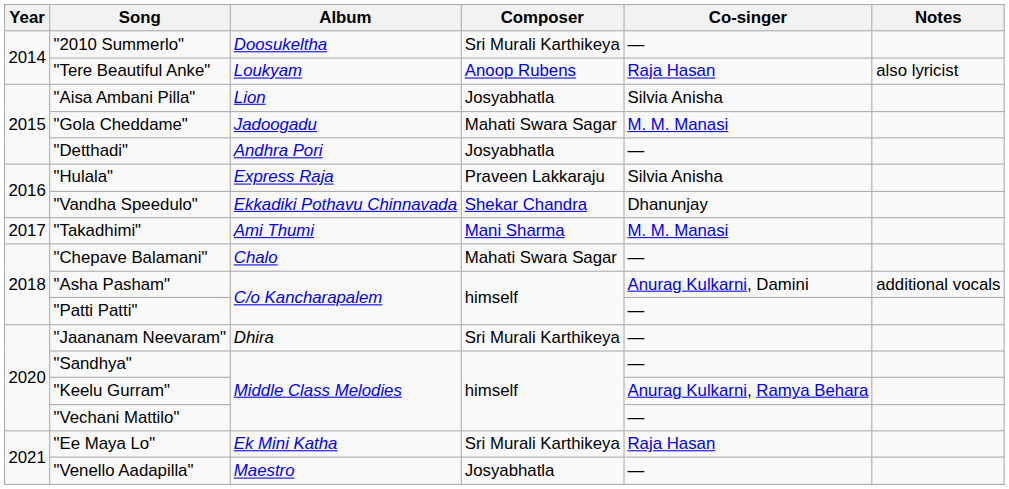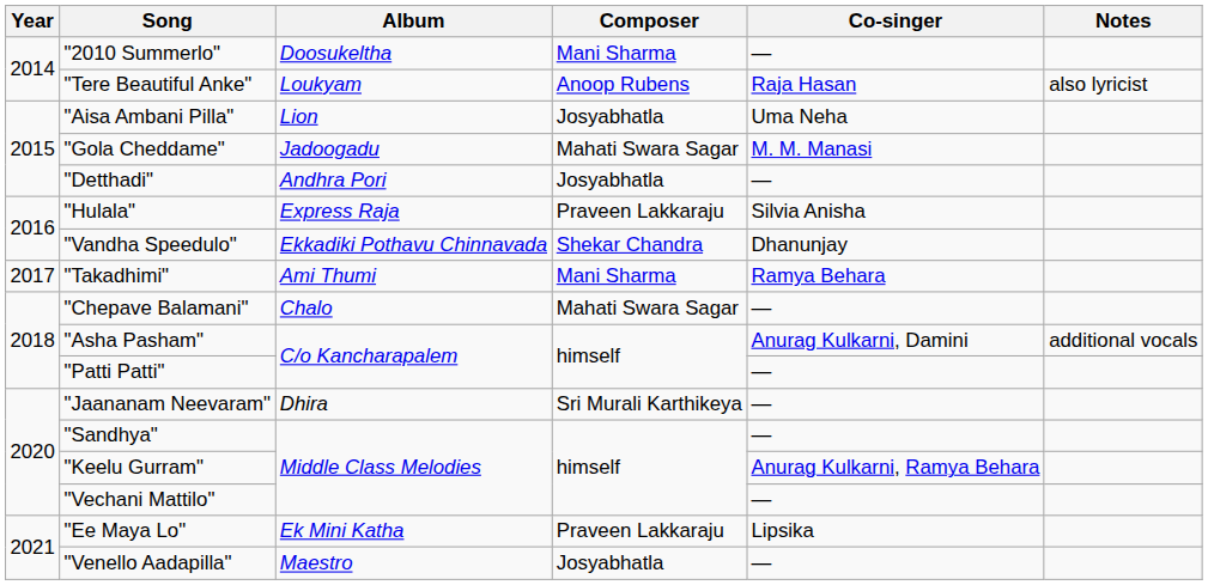"2010 Summerlo" | Composer: Sri Murali Karthikeya -> Mani Sharma
"Aisa Ambani Pilla" | Co-singer: Silvia Anisha -> Uma Neha
"Takadhimi" | Co-singer: M. M. Manasi -> Ramya Behara
"Ee Maya Lo" | Composer: Sri Murali Karthikeya -> Praveen Lakkaraju
"Ee Maya Lo" | Co-singer: Raja Hasan -> Lipsika
